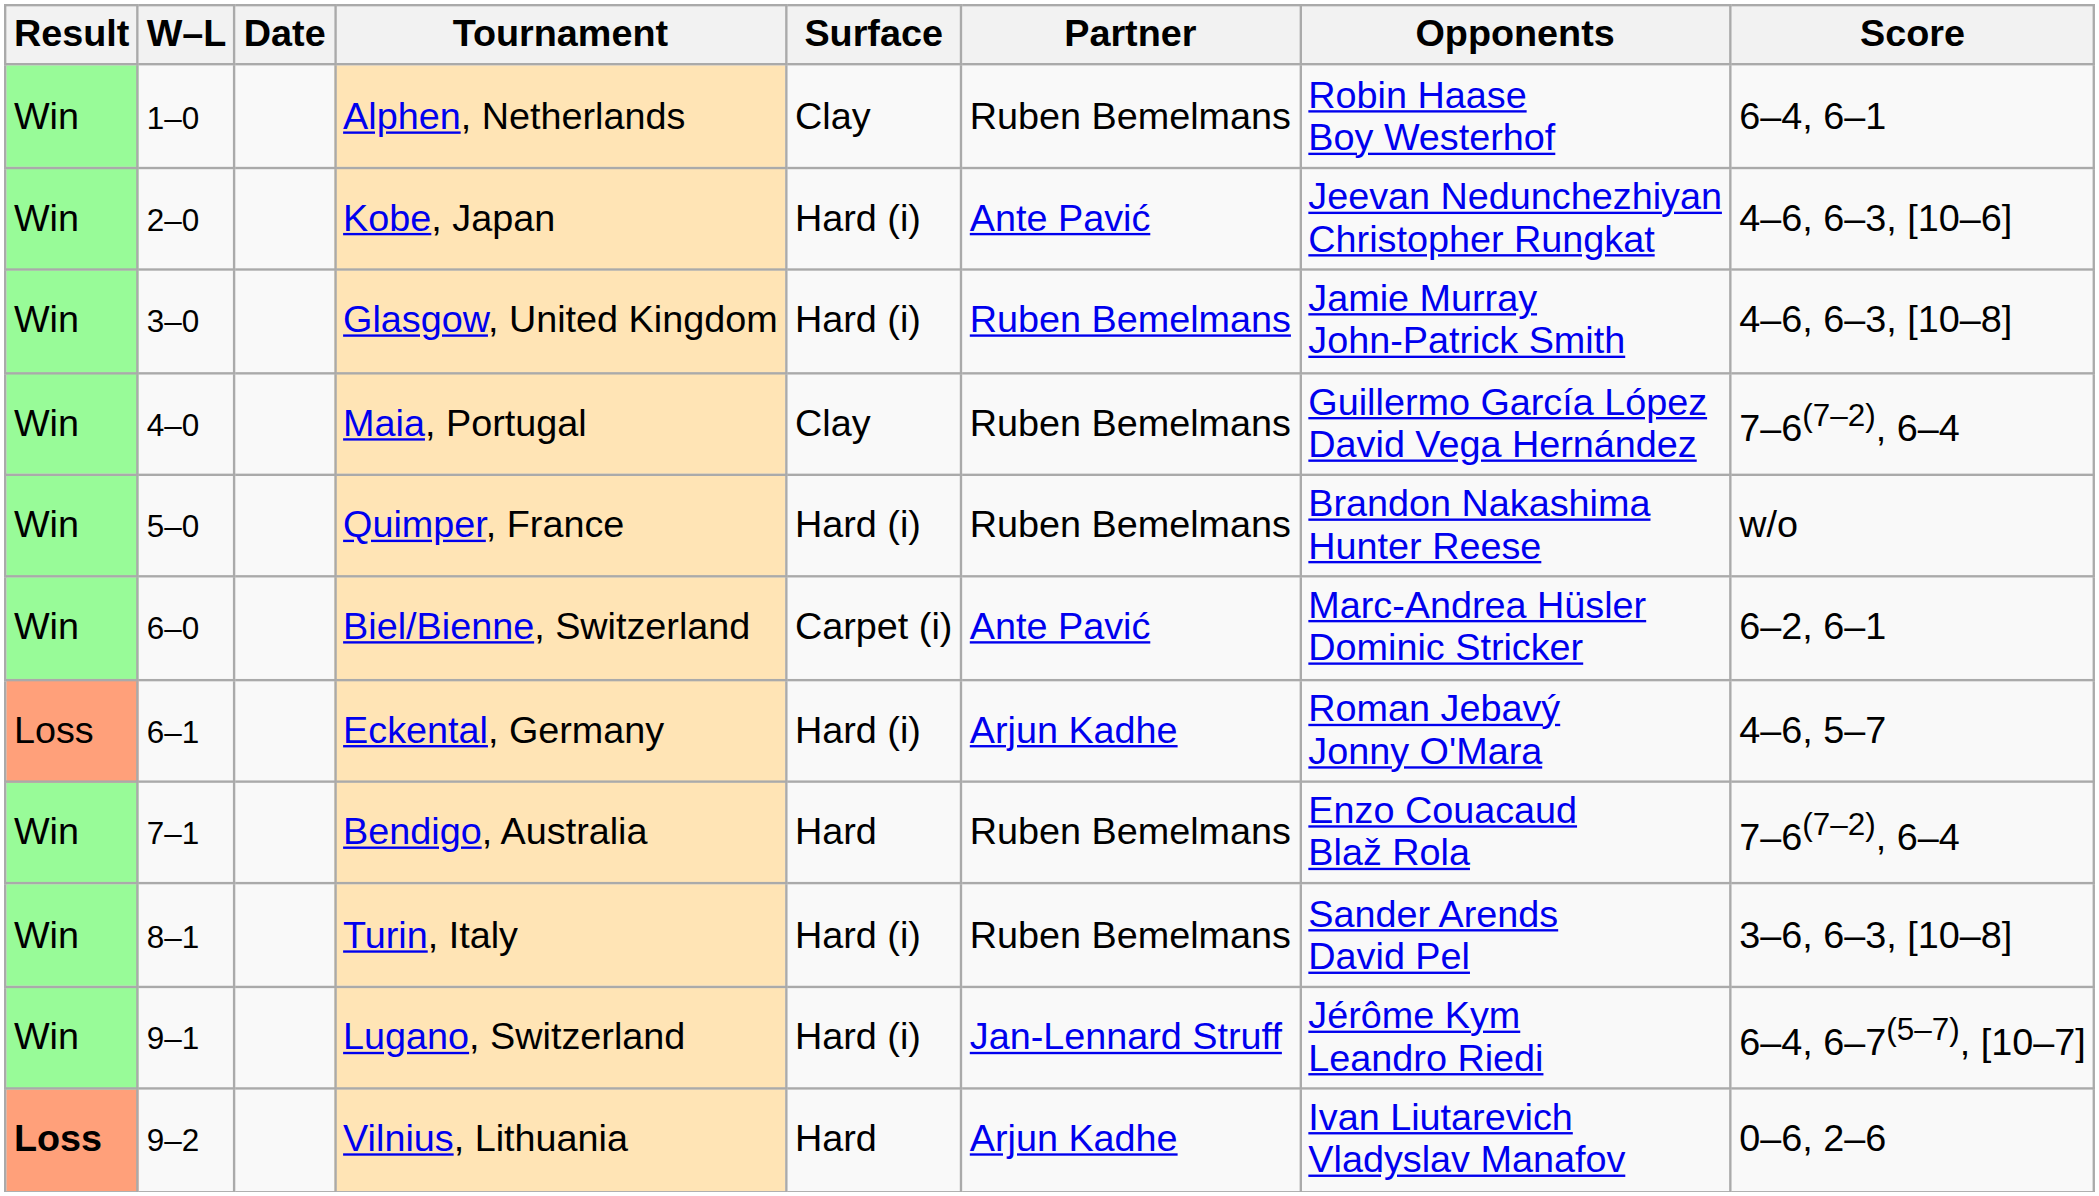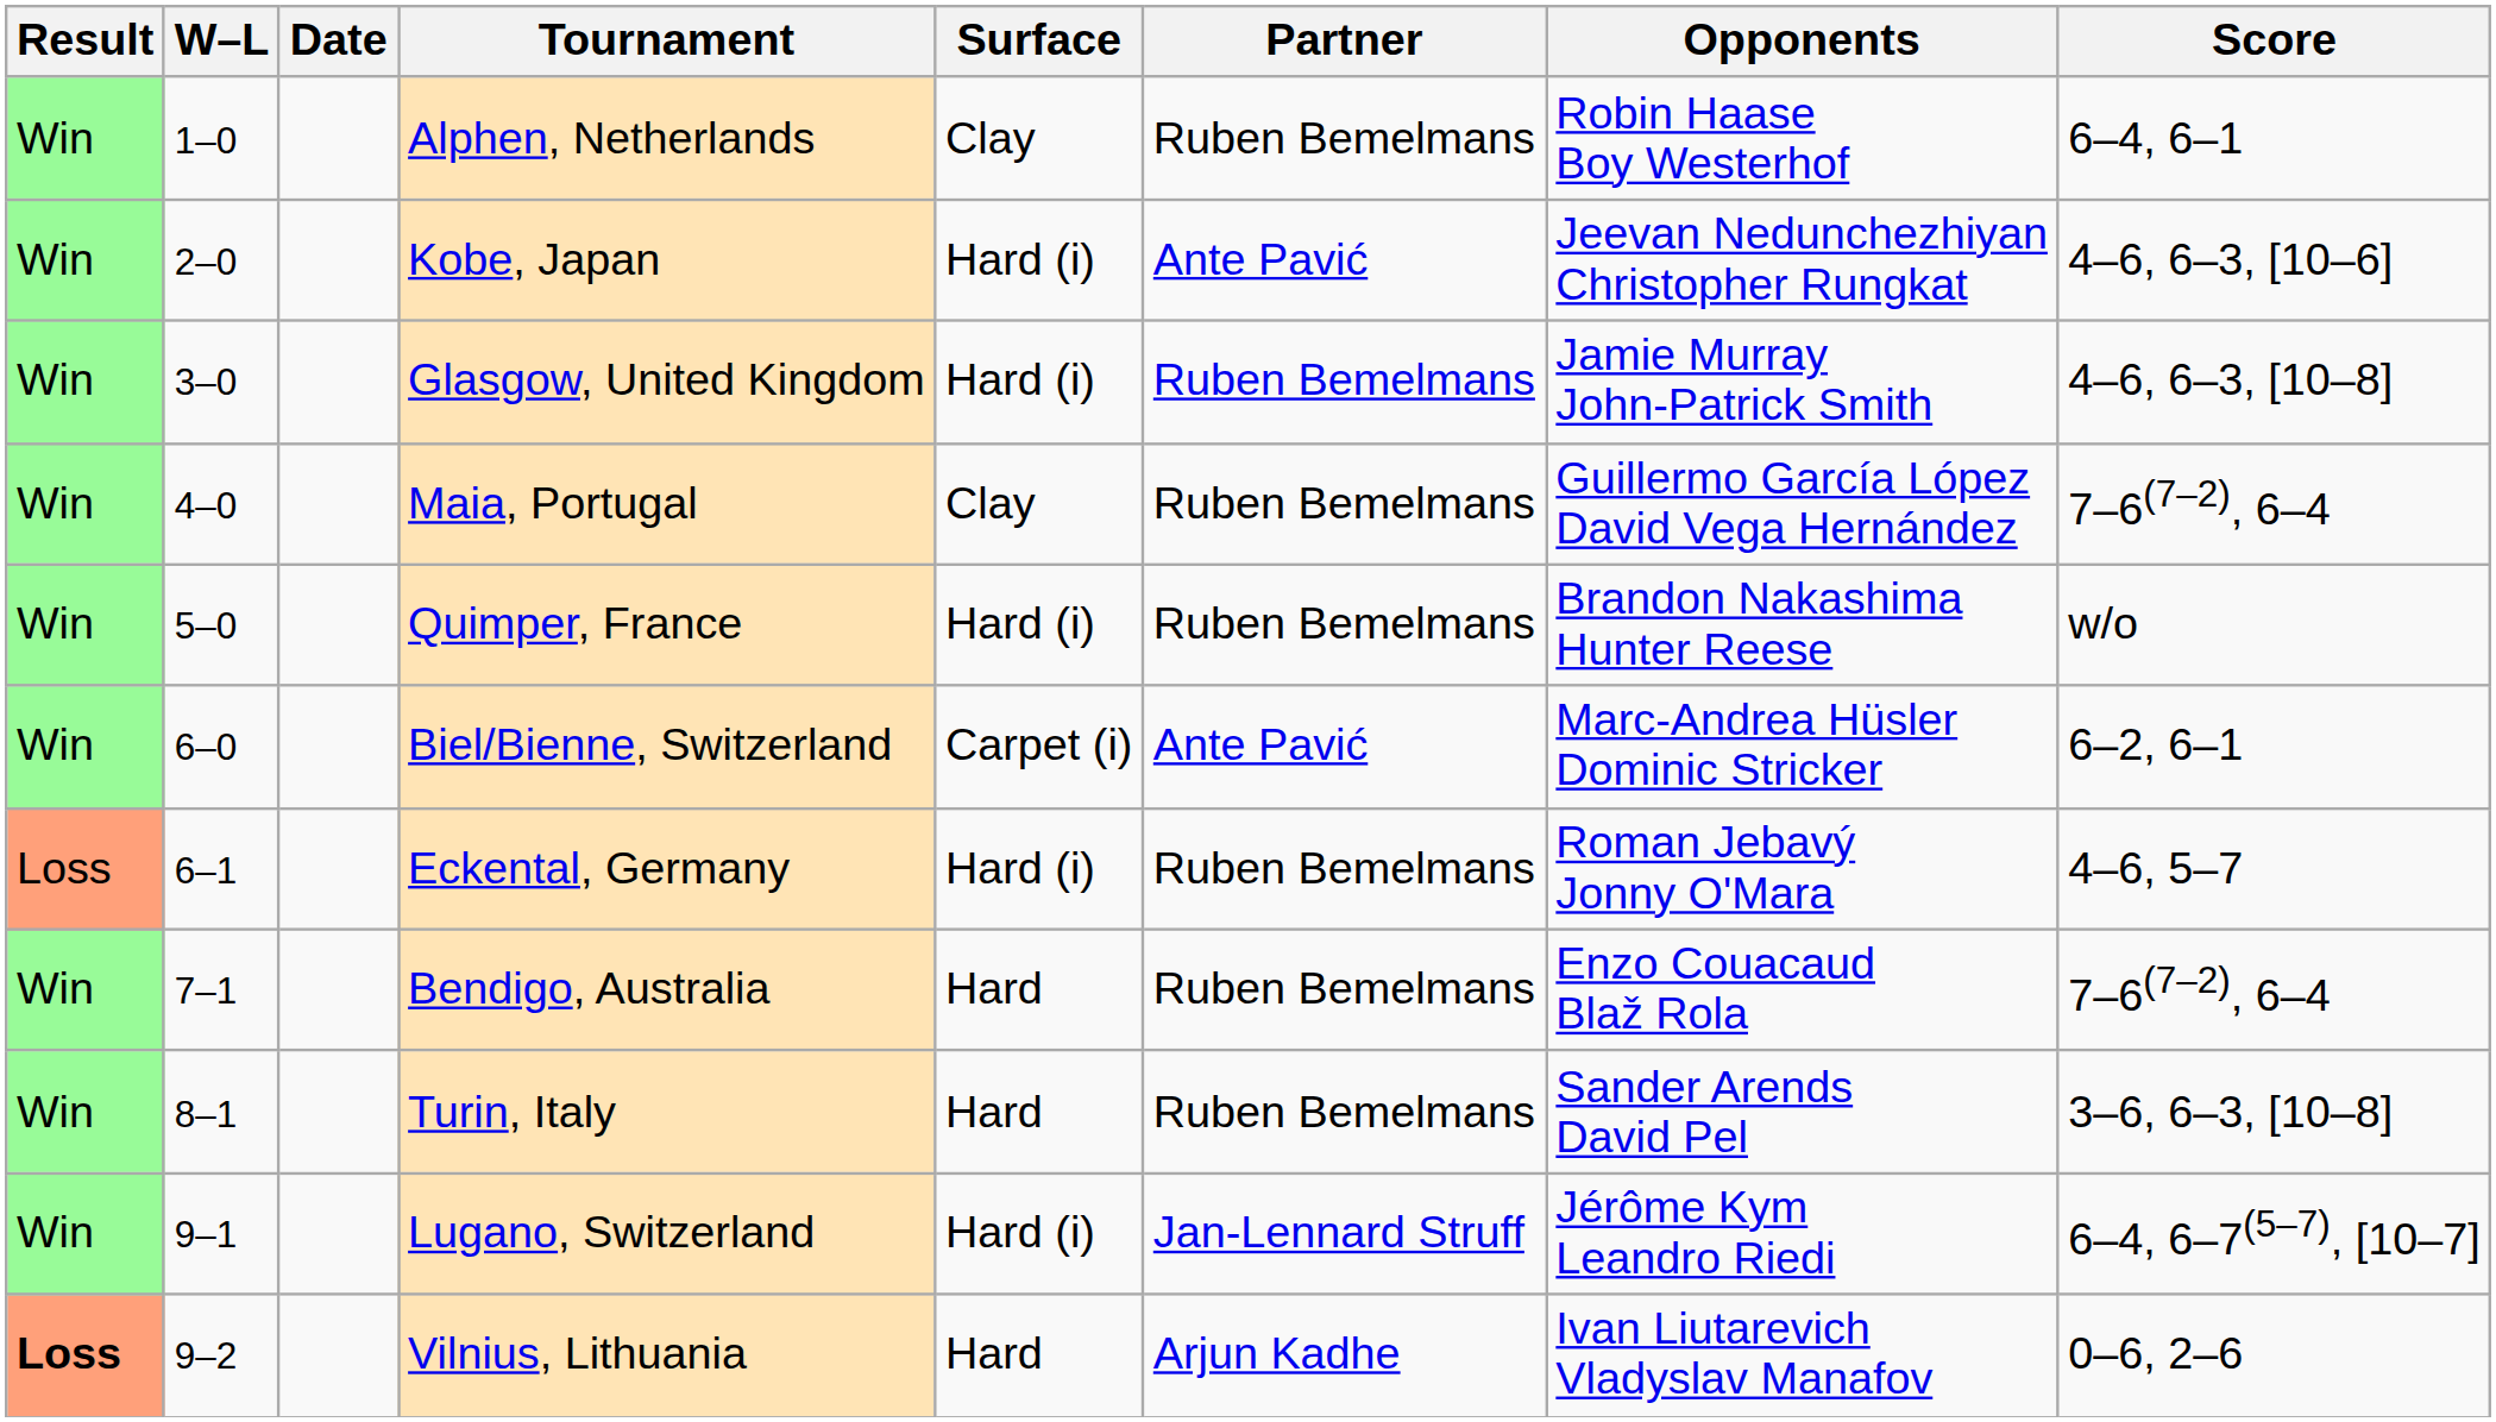Eckental, Germany | Partner: Arjun Kadhe -> Ruben Bemelmans
Turin, Italy | Surface: Hard (i) -> Hard
